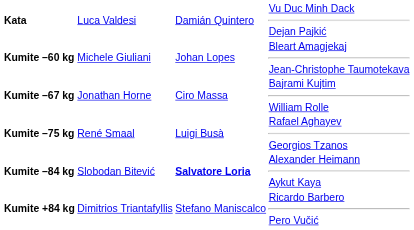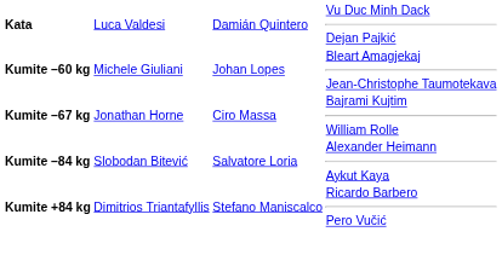- row: Kumite –75 kg | René Smaal | Luigi Busà | Rafael Aghayev Georgios Tzanos
Kumite –84 kg | column 3: bold -> normal
